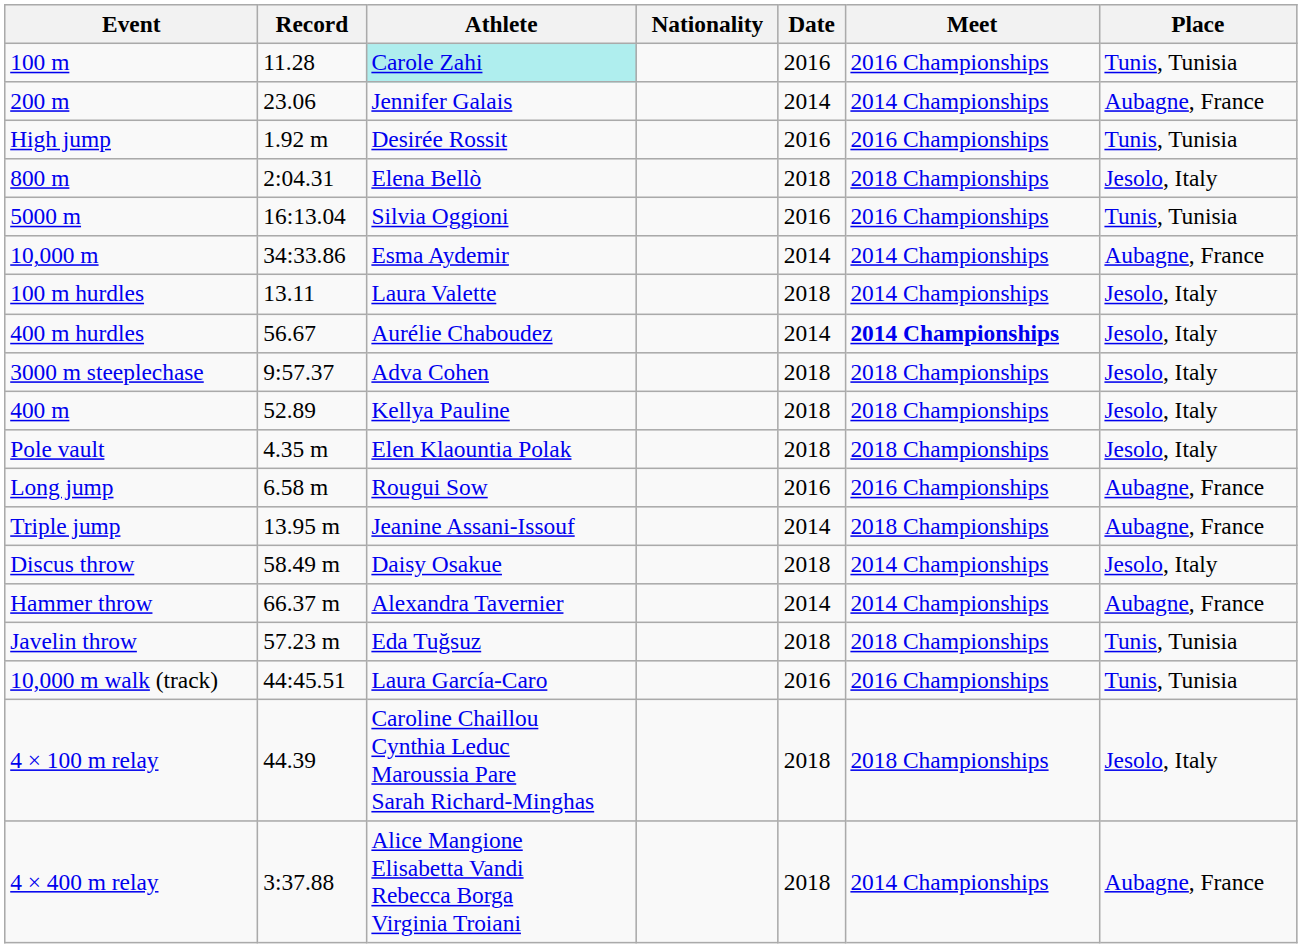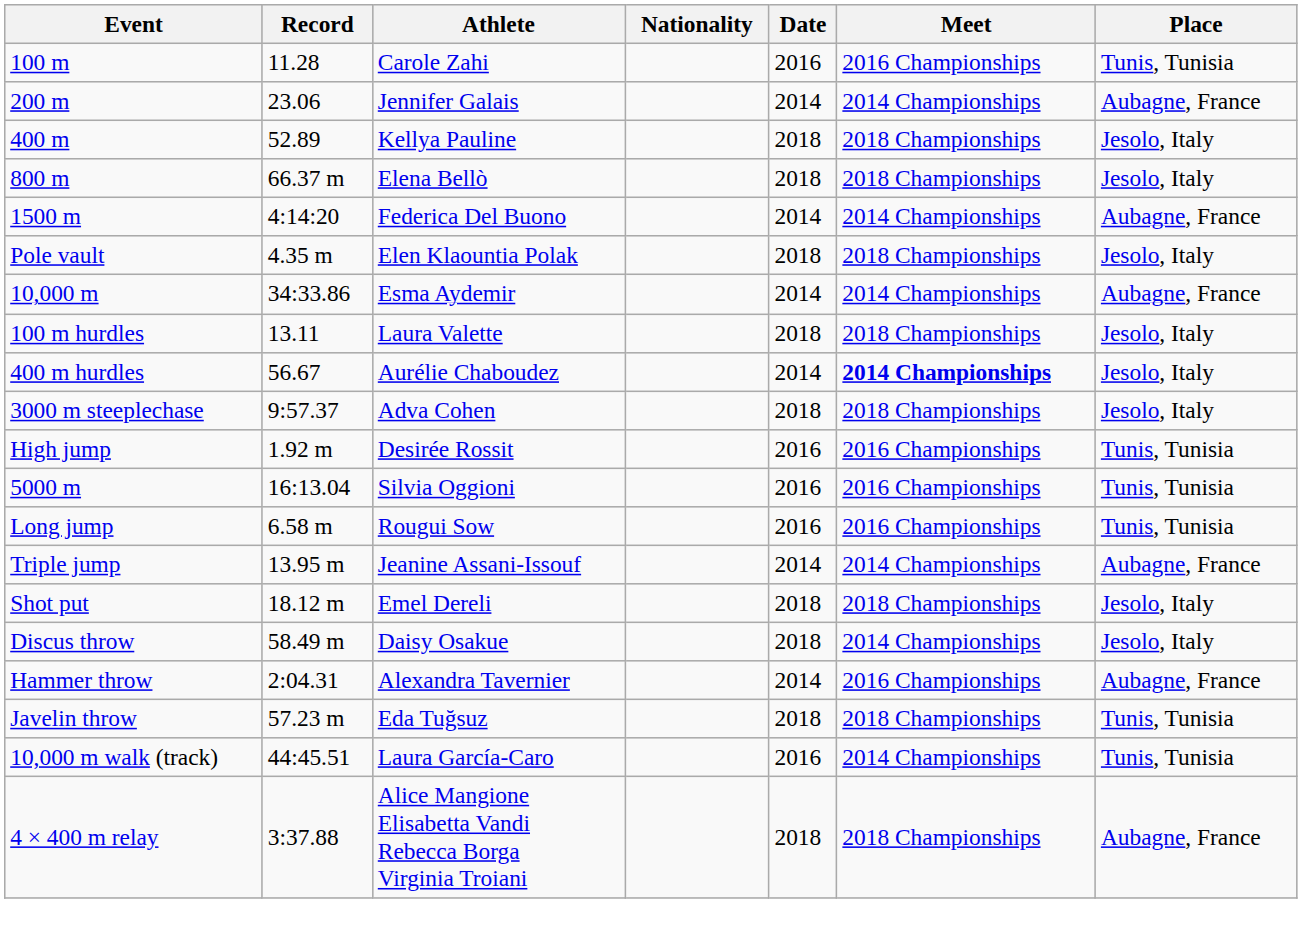100 m | Athlete: paleturquoise background -> no background
rows swapped: 400 m <-> High jump
800 m | Record: 2:04.31 -> 66.37 m
+ row: 1500 m | 4:14:20 | Federica Del Buono | 2014 | 2014 Championships | Aubagne, France
rows swapped: 5000 m <-> Pole vault
100 m hurdles | Meet: 2014 Championships -> 2018 Championships
Long jump | Place: Aubagne, France -> Tunis, Tunisia
Triple jump | Meet: 2018 Championships -> 2014 Championships
+ row: Shot put | 18.12 m | Emel Dereli | 2018 | 2018 Championships | Jesolo, Italy
Hammer throw | Record: 66.37 m -> 2:04.31
Hammer throw | Meet: 2014 Championships -> 2016 Championships
10,000 m walk (track) | Meet: 2016 Championships -> 2014 Championships
- row: 4 × 100 m relay | 44.39 | Caroline Chaillou Cynthia Leduc Maroussia Pare Sarah Richard-Minghas | 2018 | 2018 Championships | Jesolo, Italy
4 × 400 m relay | Meet: 2014 Championships -> 2018 Championships
